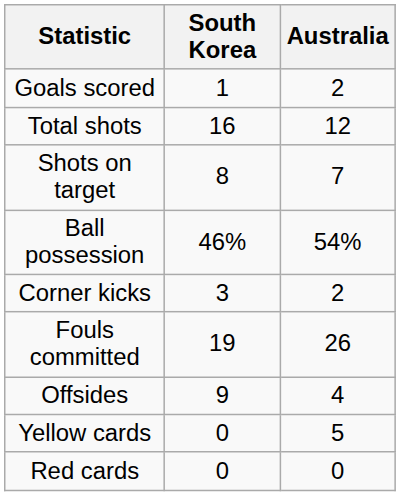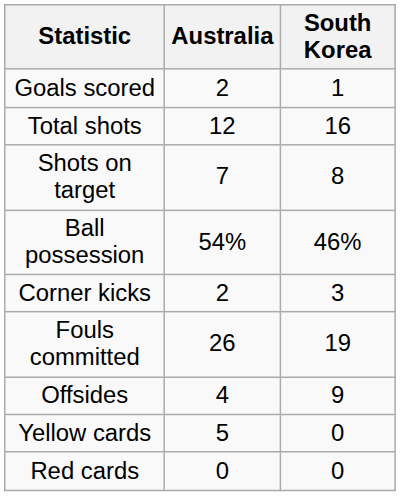columns swapped: South Korea <-> Australia
